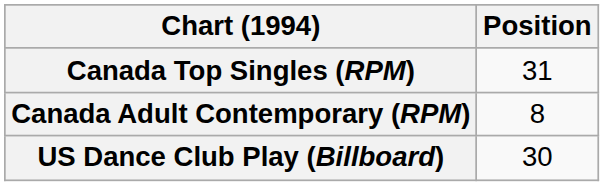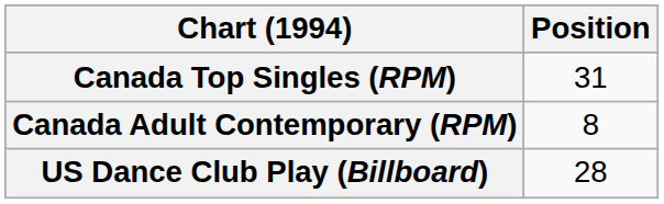US Dance Club Play (Billboard) | Position: 30 -> 28
